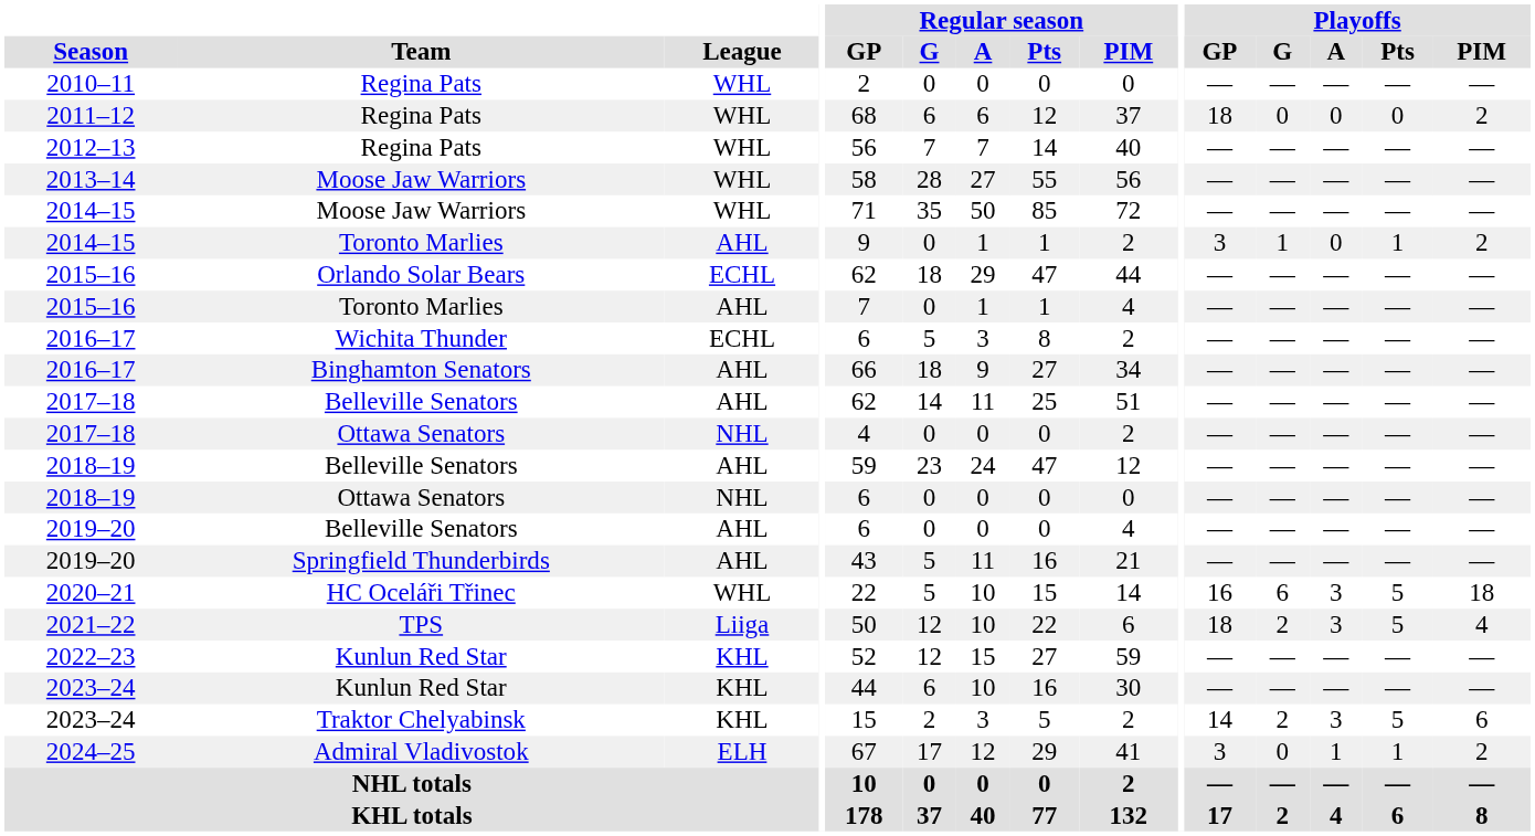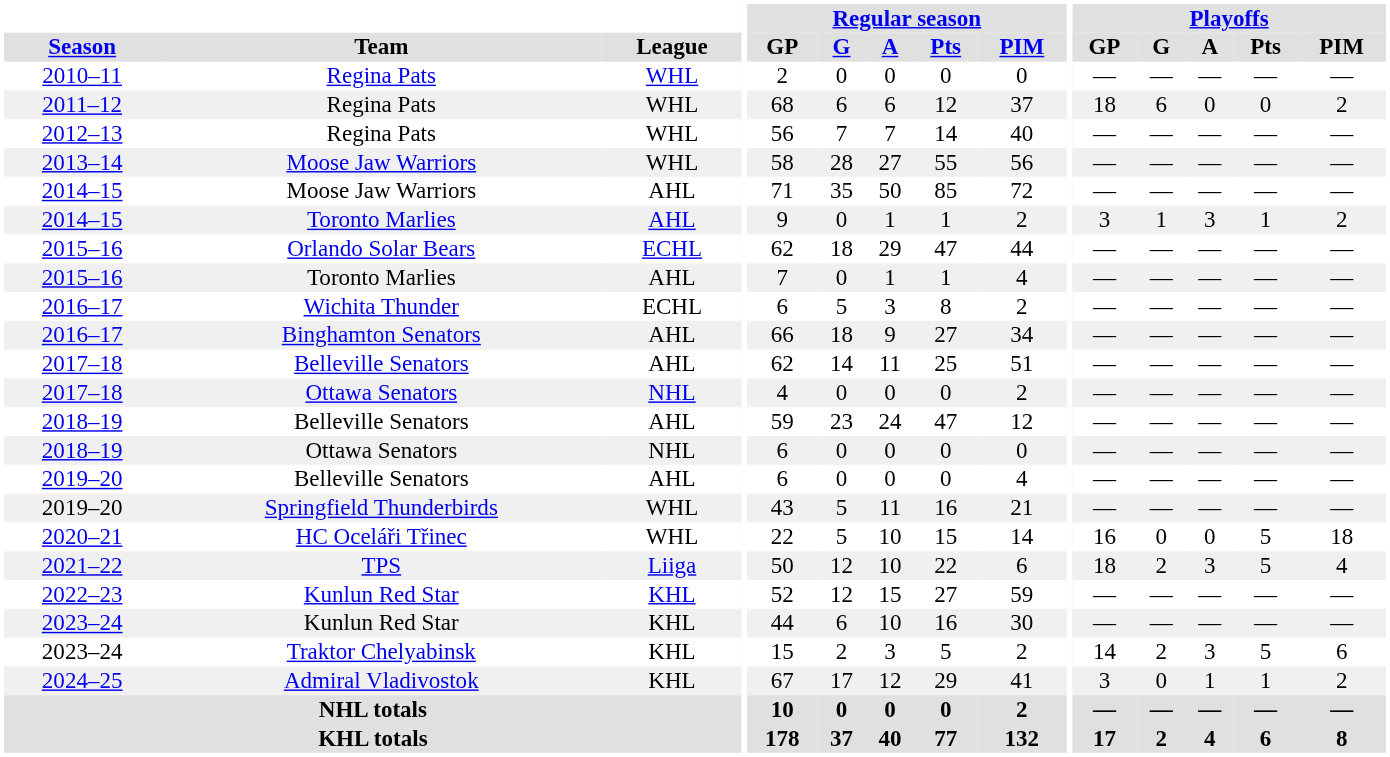2011–12 | Playoffs / G: 0 -> 6
2014–15 / Moose Jaw Warriors | League: WHL -> AHL
2014–15 / Toronto Marlies | Playoffs / A: 0 -> 3
2019–20 / Springfield Thunderbirds | League: AHL -> WHL
2020–21 | Playoffs / G: 6 -> 0
2020–21 | Playoffs / A: 3 -> 0
2024–25 | League: ELH -> KHL
